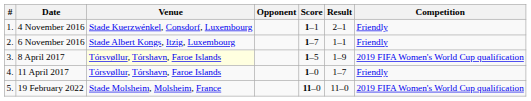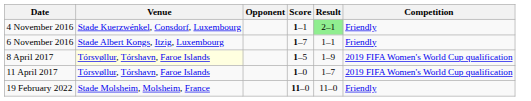- column: # | 1. | 2. | 3. | 4. | 5.
4 November 2016 | Result: no background -> lightgreen background
11 April 2017 | Competition: Friendly -> 2019 FIFA Women's World Cup qualification
19 February 2022 | Competition: 2019 FIFA Women's World Cup qualification -> Friendly
